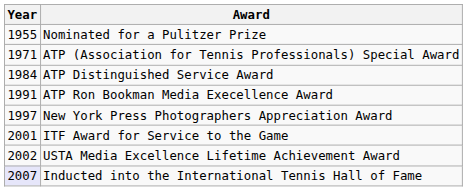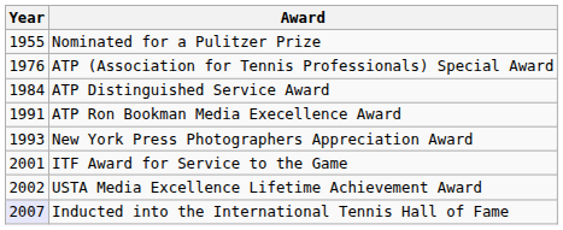ATP (Association for Tennis Professionals) Special Award | Year: 1971 -> 1976
New York Press Photographers Appreciation Award | Year: 1997 -> 1993
